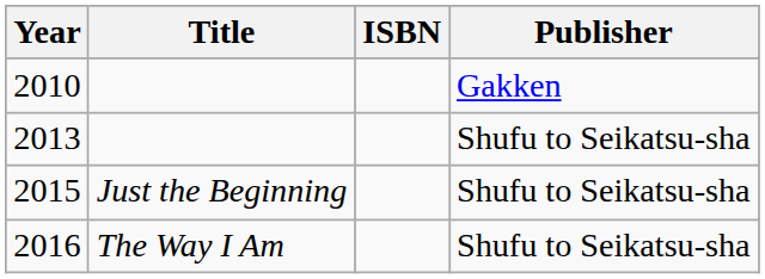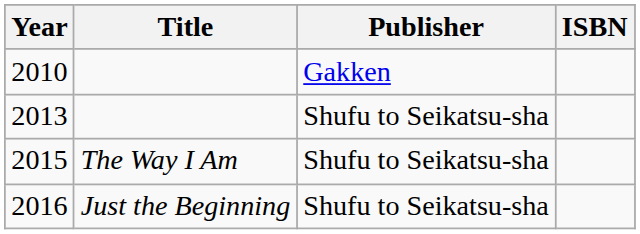columns swapped: Publisher <-> ISBN
2015 | Title: Just the Beginning -> The Way I Am
2016 | Title: The Way I Am -> Just the Beginning
